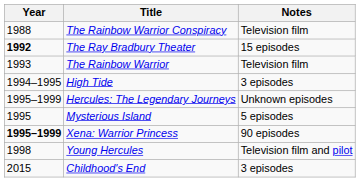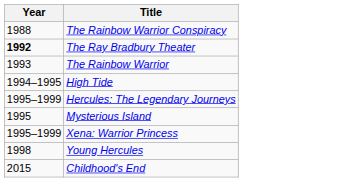- column: Notes | Television film | 15 episodes | Television film | 3 episodes | Unknown episodes | 5 episodes | 90 episodes | Television film and pilot | 3 episodes
Xena: Warrior Princess | Year: bold -> normal
